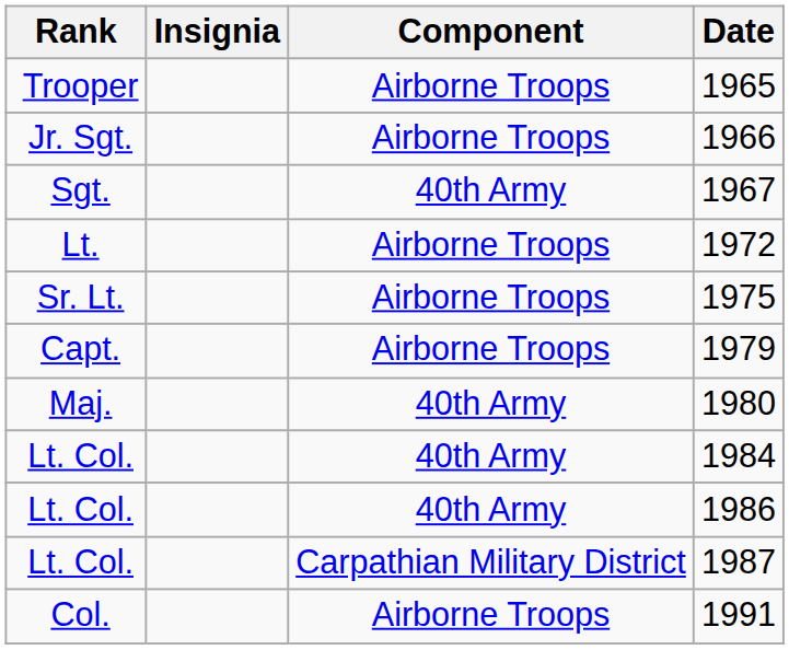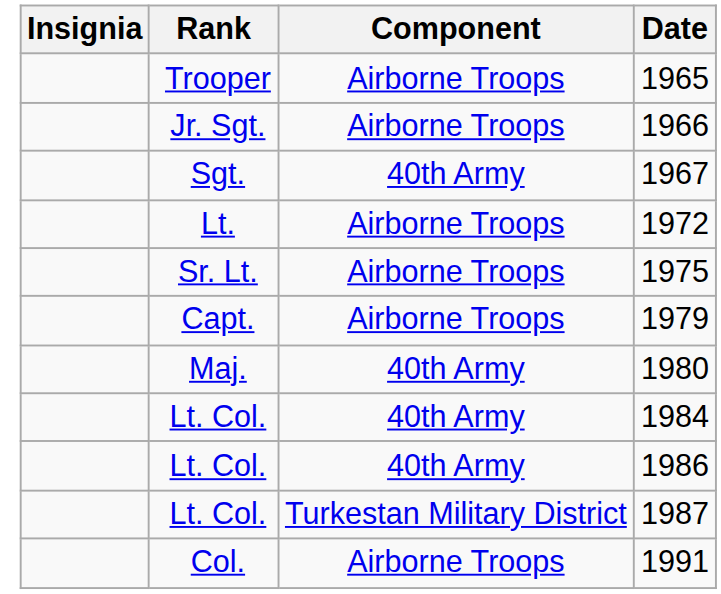columns swapped: Insignia <-> Rank
1987 | Component: Carpathian Military District -> Turkestan Military District
